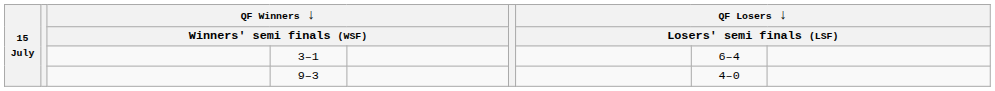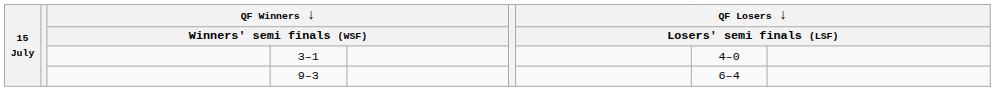3–1 | column 8: 6–4 -> 4–0
9–3 | column 8: 4–0 -> 6–4
